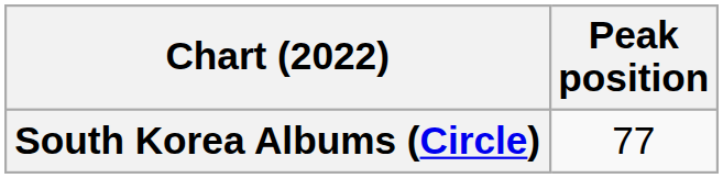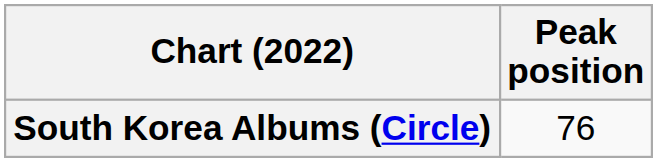South Korea Albums (Circle) | Peak position: 77 -> 76
